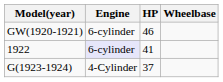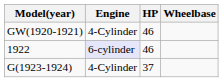GW(1920-1921) | Engine: 6-cylinder -> 4-Cylinder
1922 | HP: 41 -> 46
